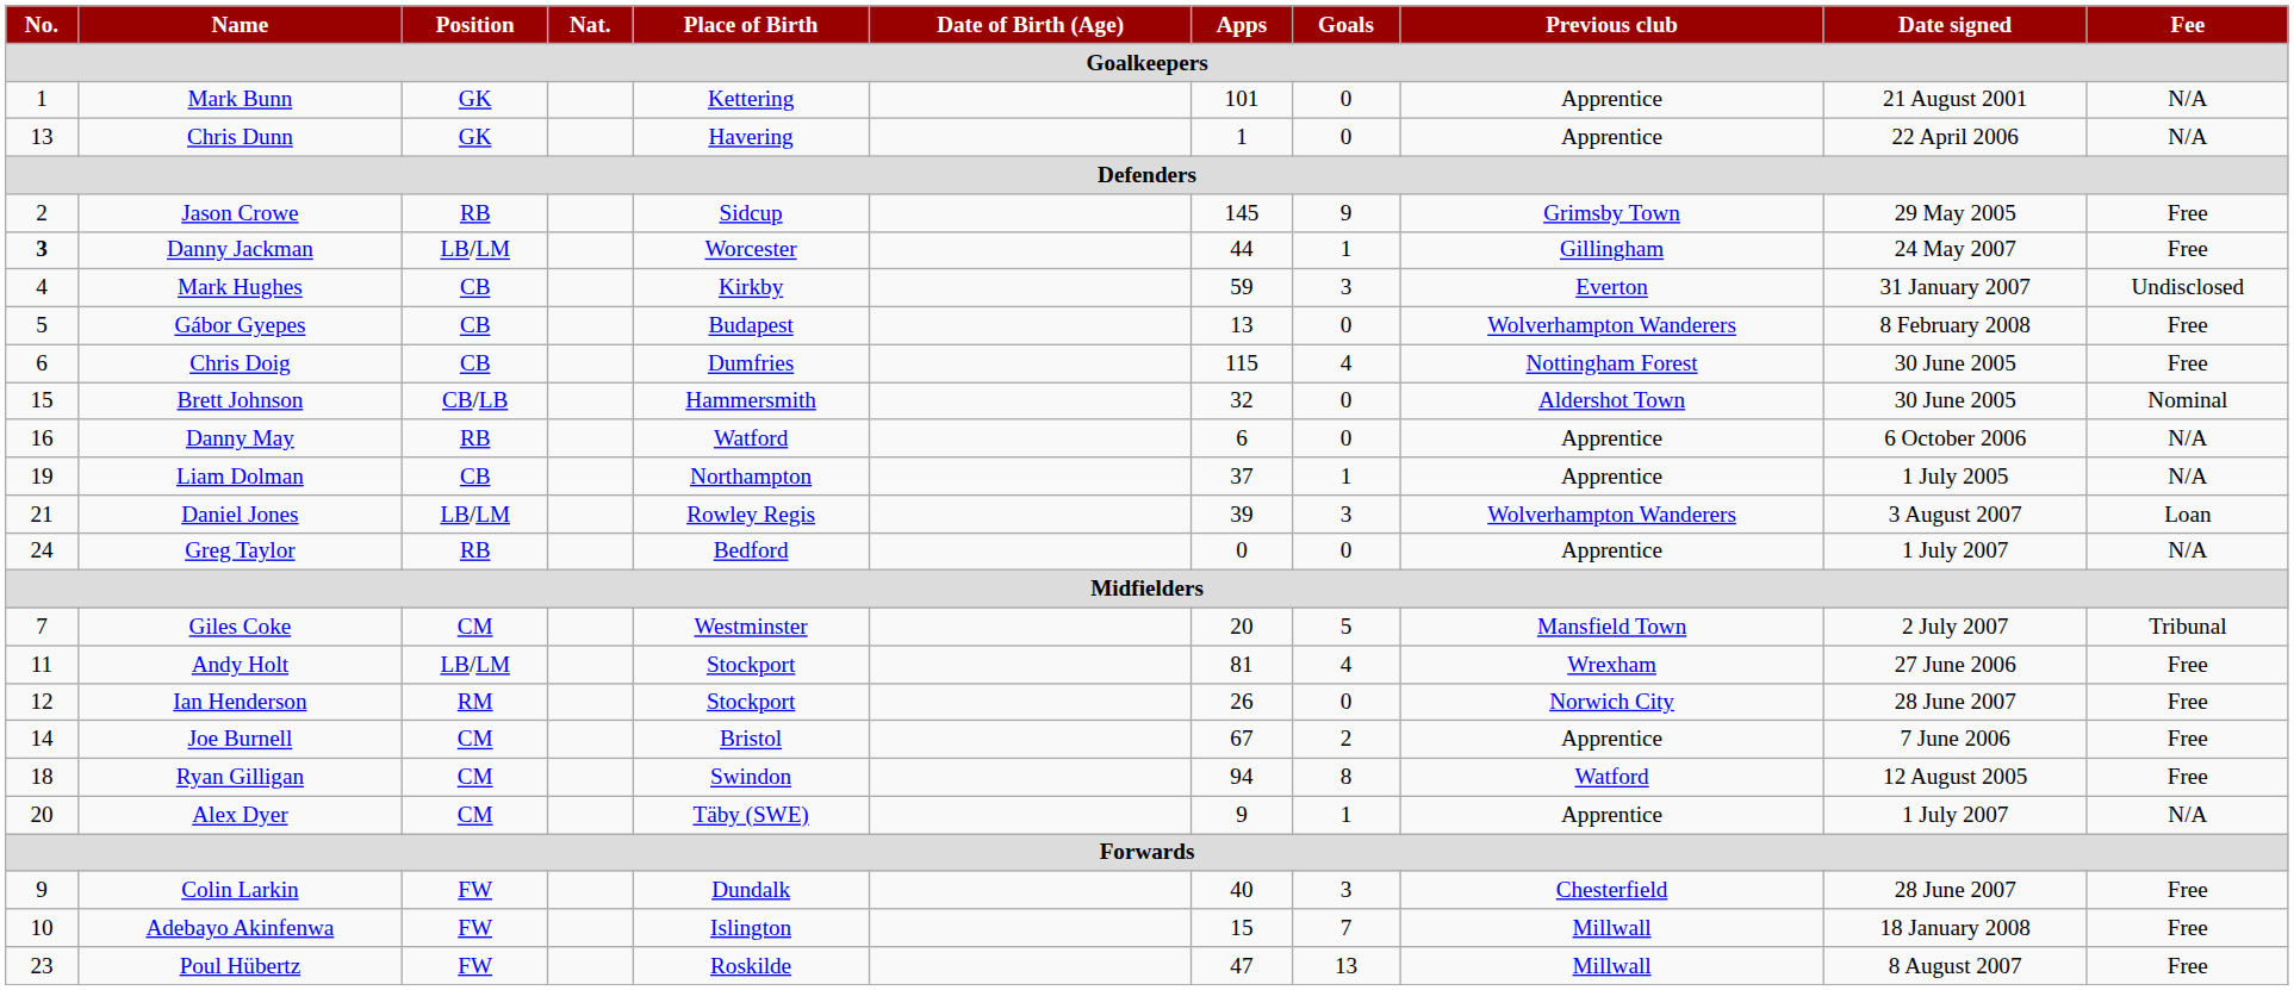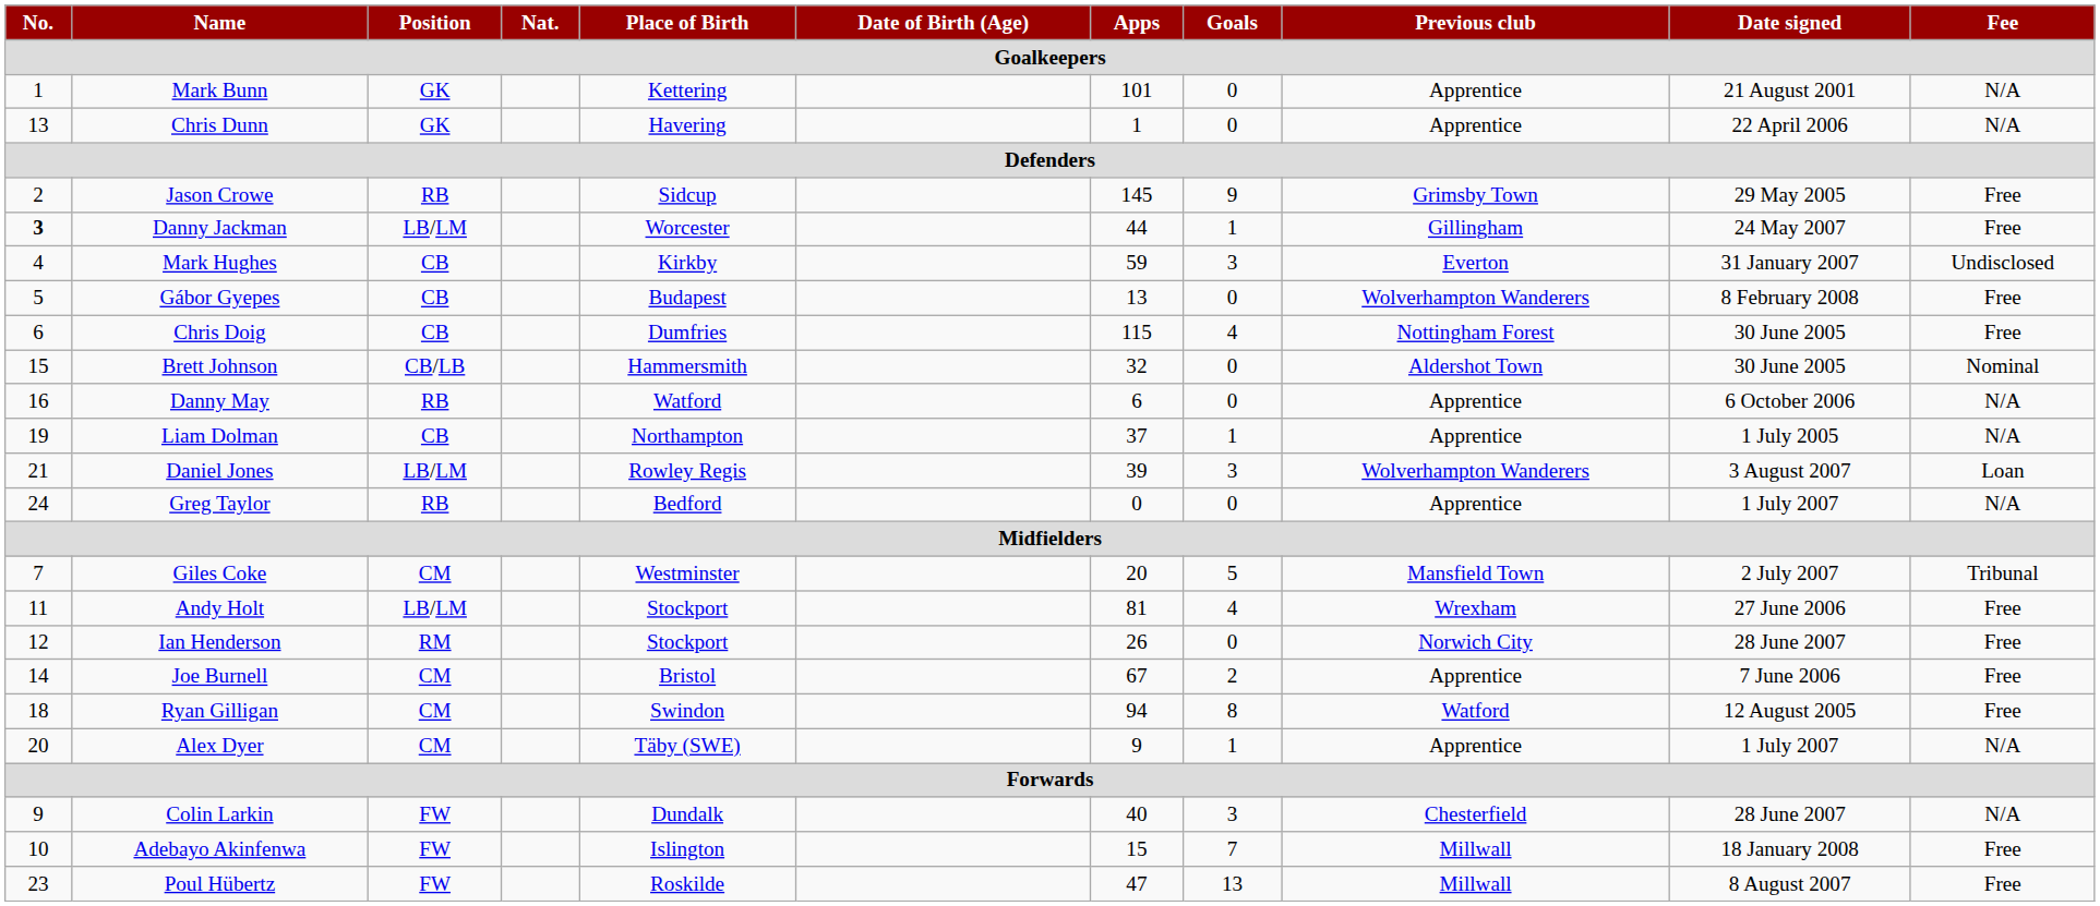Colin Larkin | Fee: Free -> N/A
